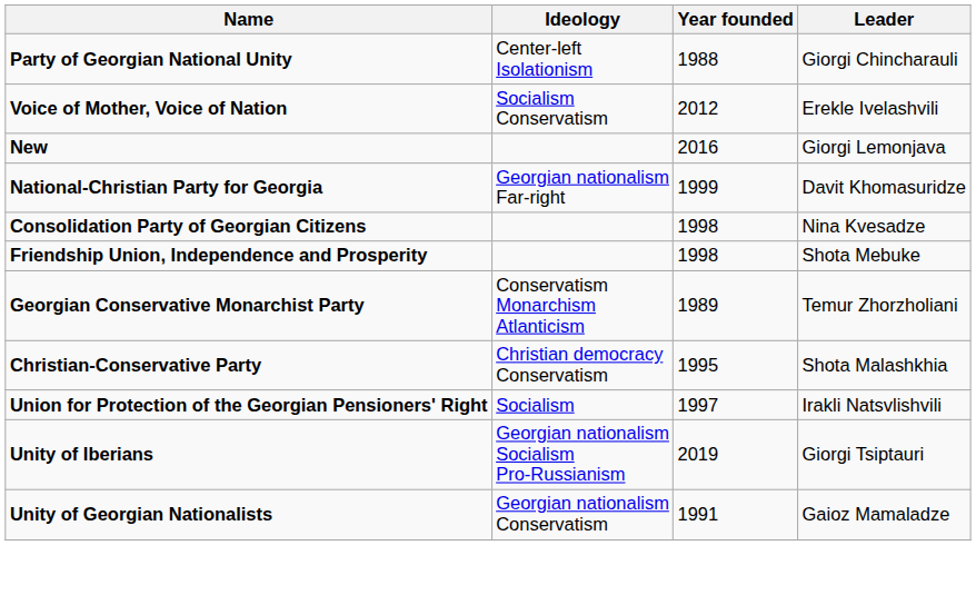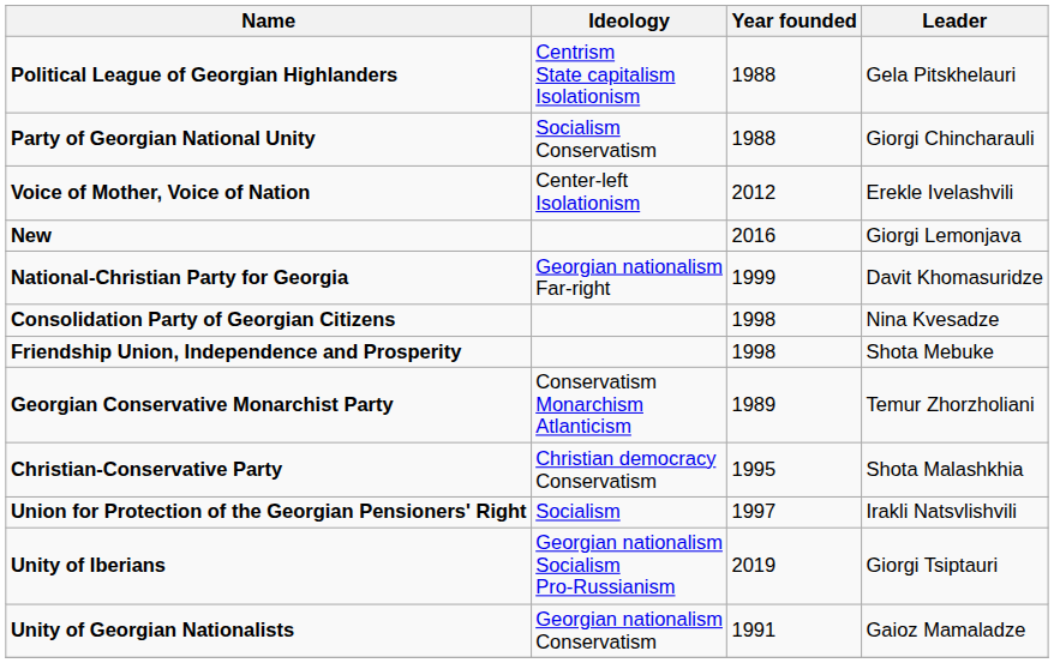+ row: Political League of Georgian Highlanders | Centrism State capitalism Isolationism | 1988 | Gela Pitskhelauri
Party of Georgian National Unity | Ideology: Center-left Isolationism -> Socialism Conservatism
Voice of Mother, Voice of Nation | Ideology: Socialism Conservatism -> Center-left Isolationism
